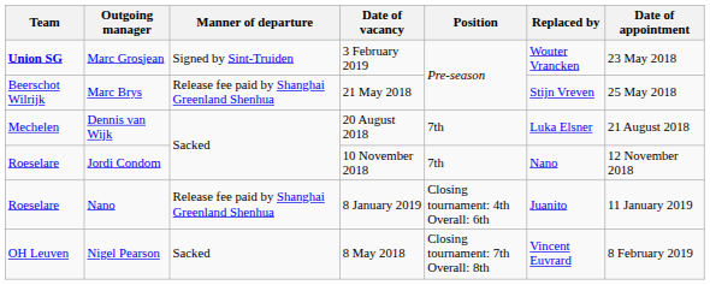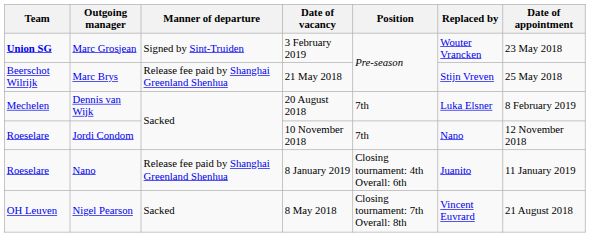Dennis van Wijk | Date of appointment: 21 August 2018 -> 8 February 2019
Nigel Pearson | Date of appointment: 8 February 2019 -> 21 August 2018
